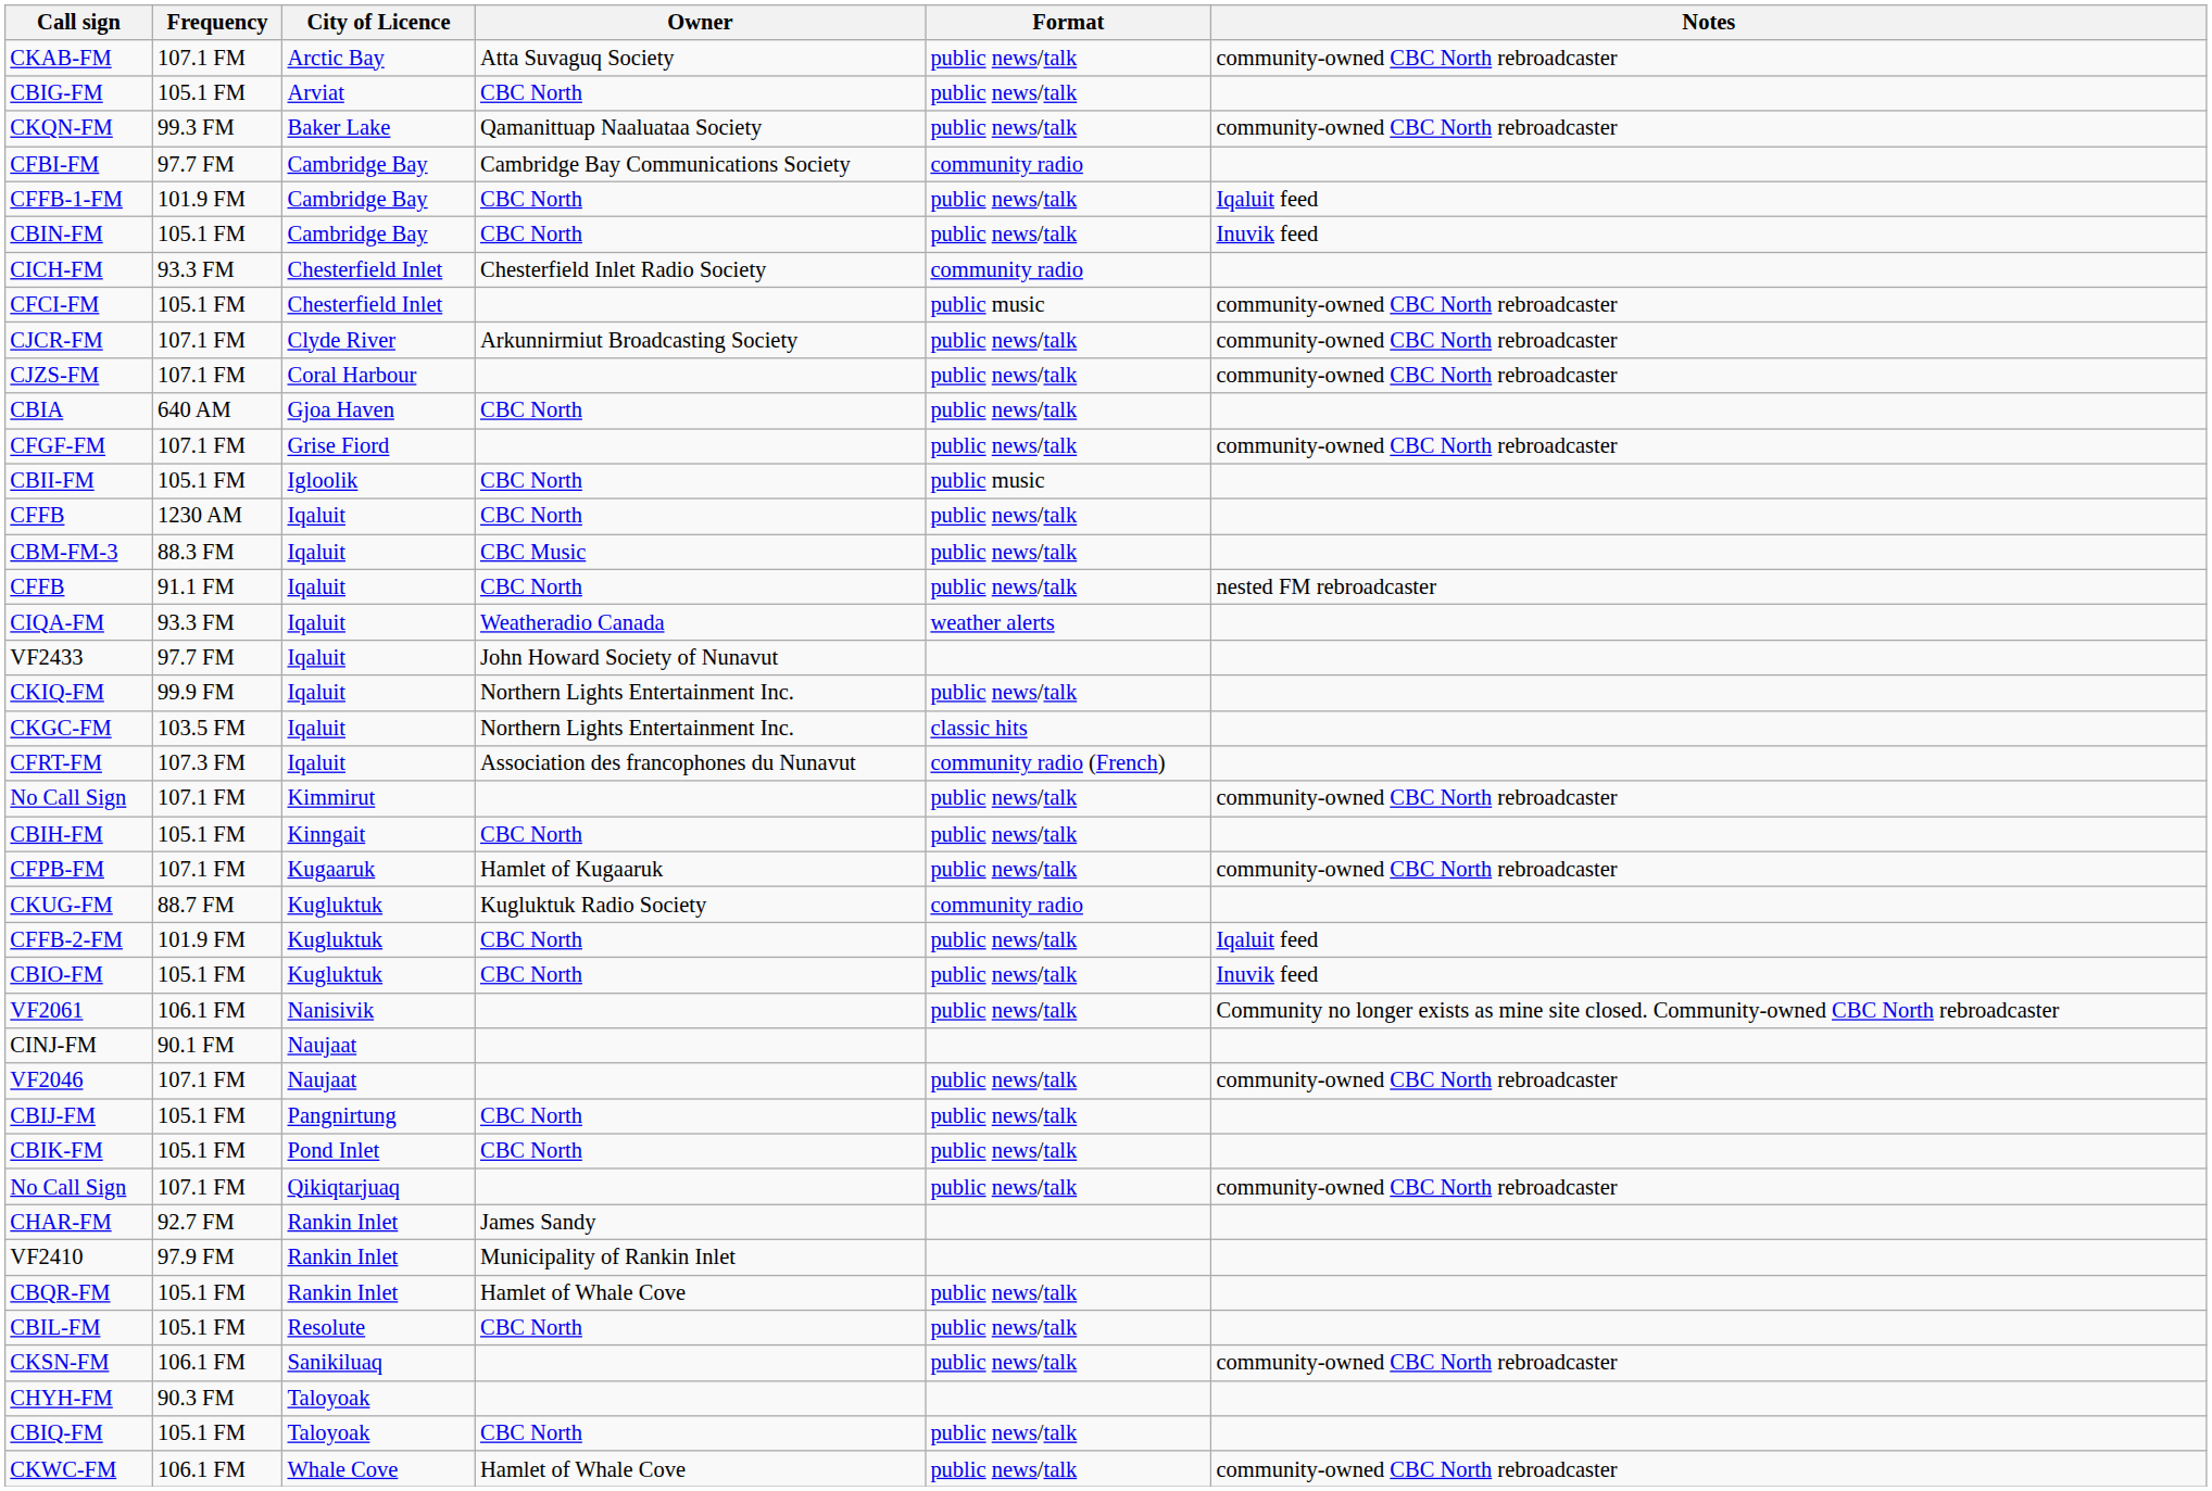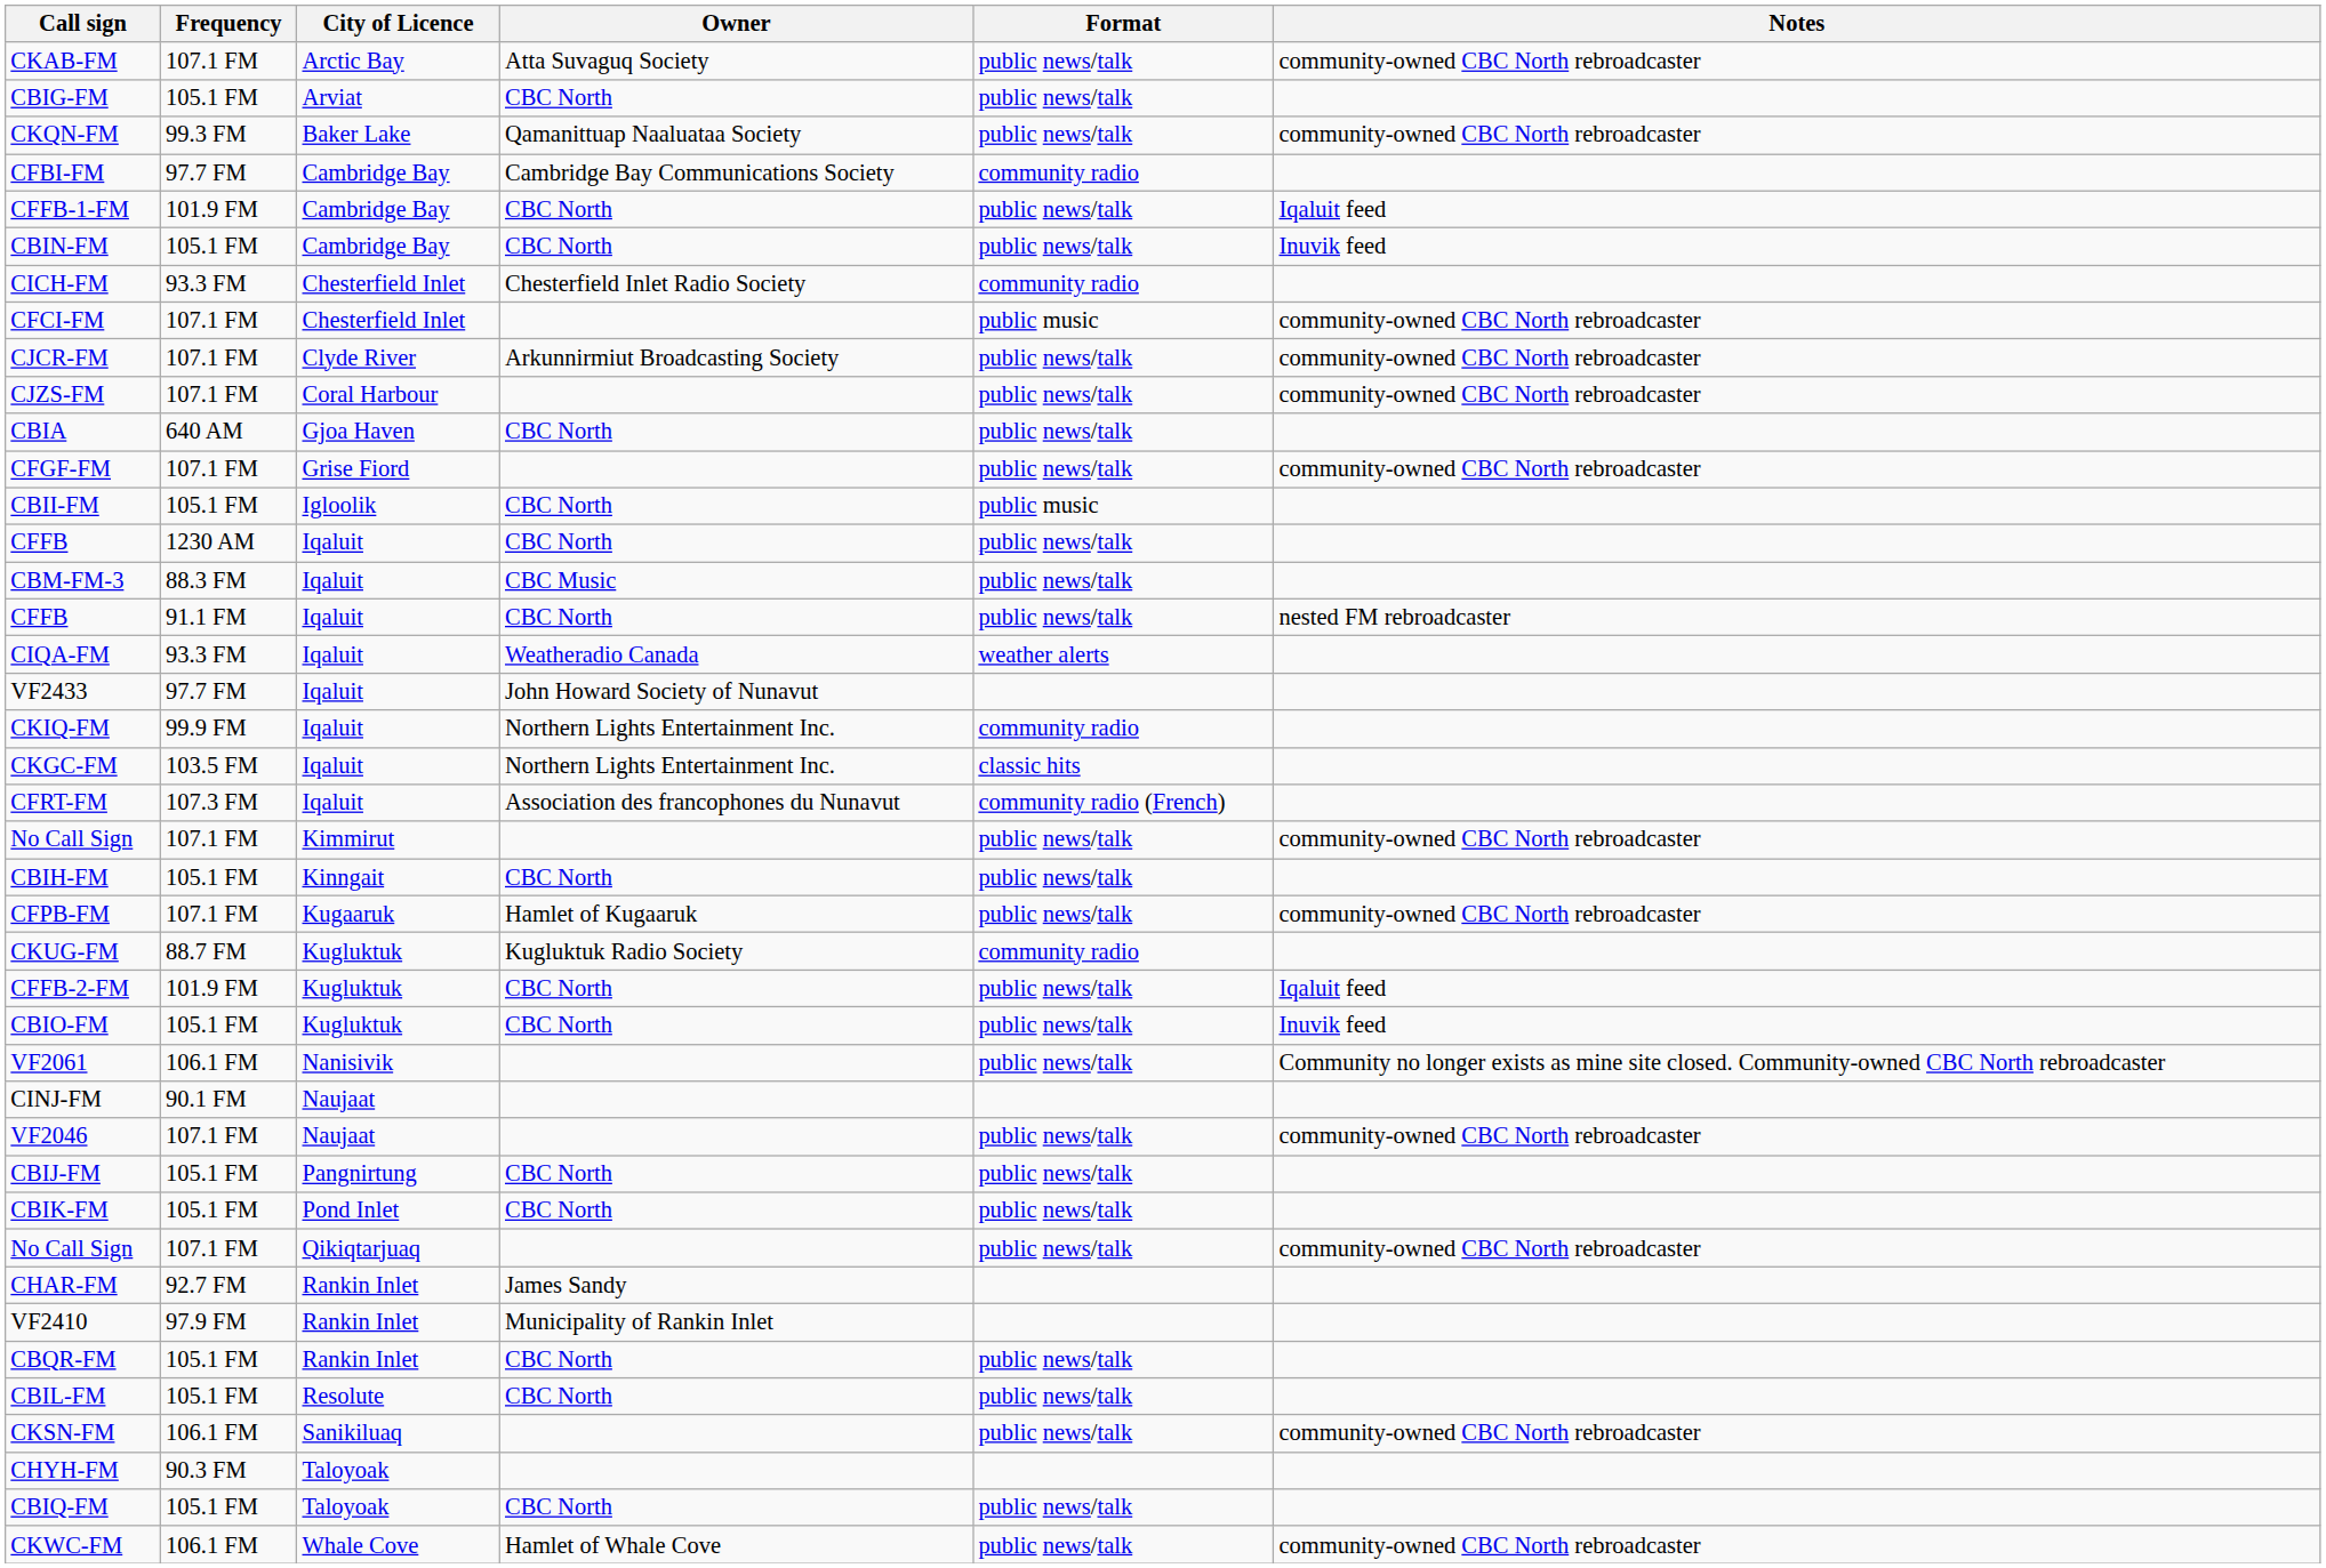CFCI-FM | Frequency: 105.1 FM -> 107.1 FM
CKIQ-FM | Format: public news/talk -> community radio
CBQR-FM | Owner: Hamlet of Whale Cove -> CBC North
